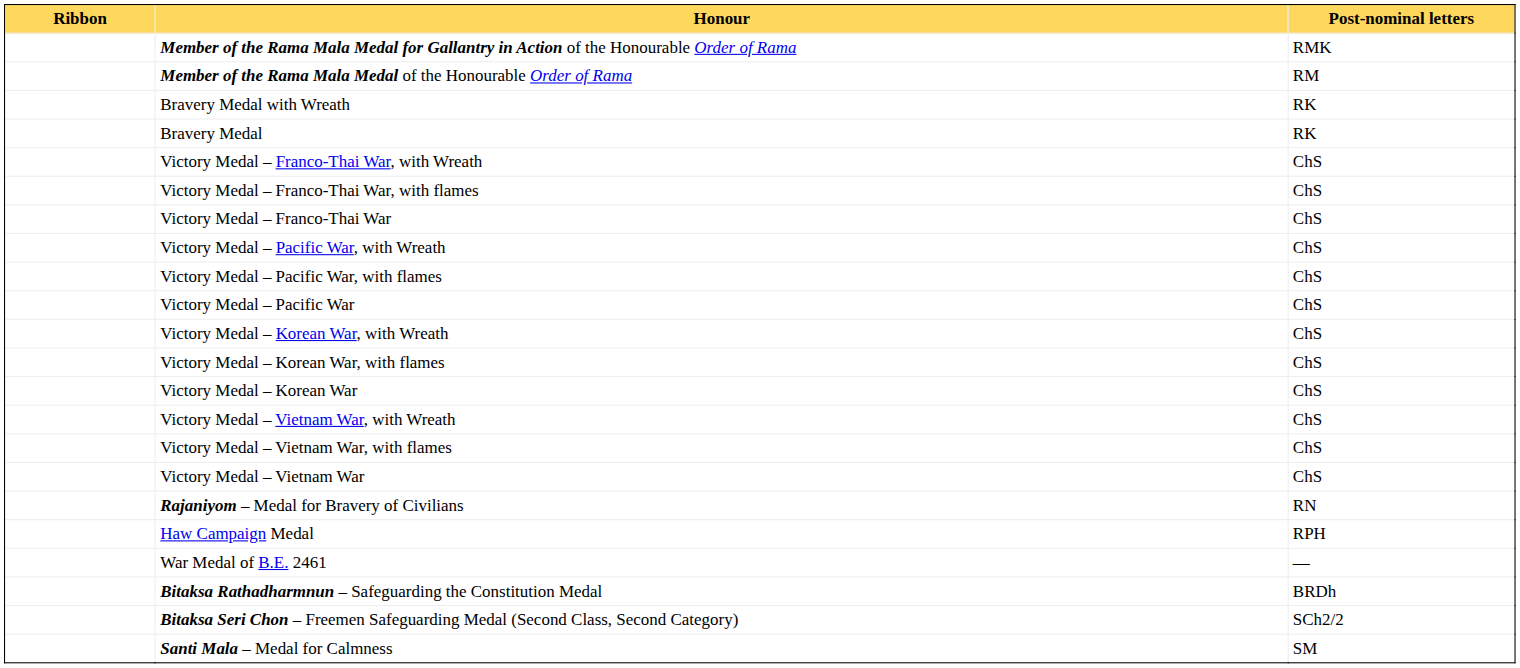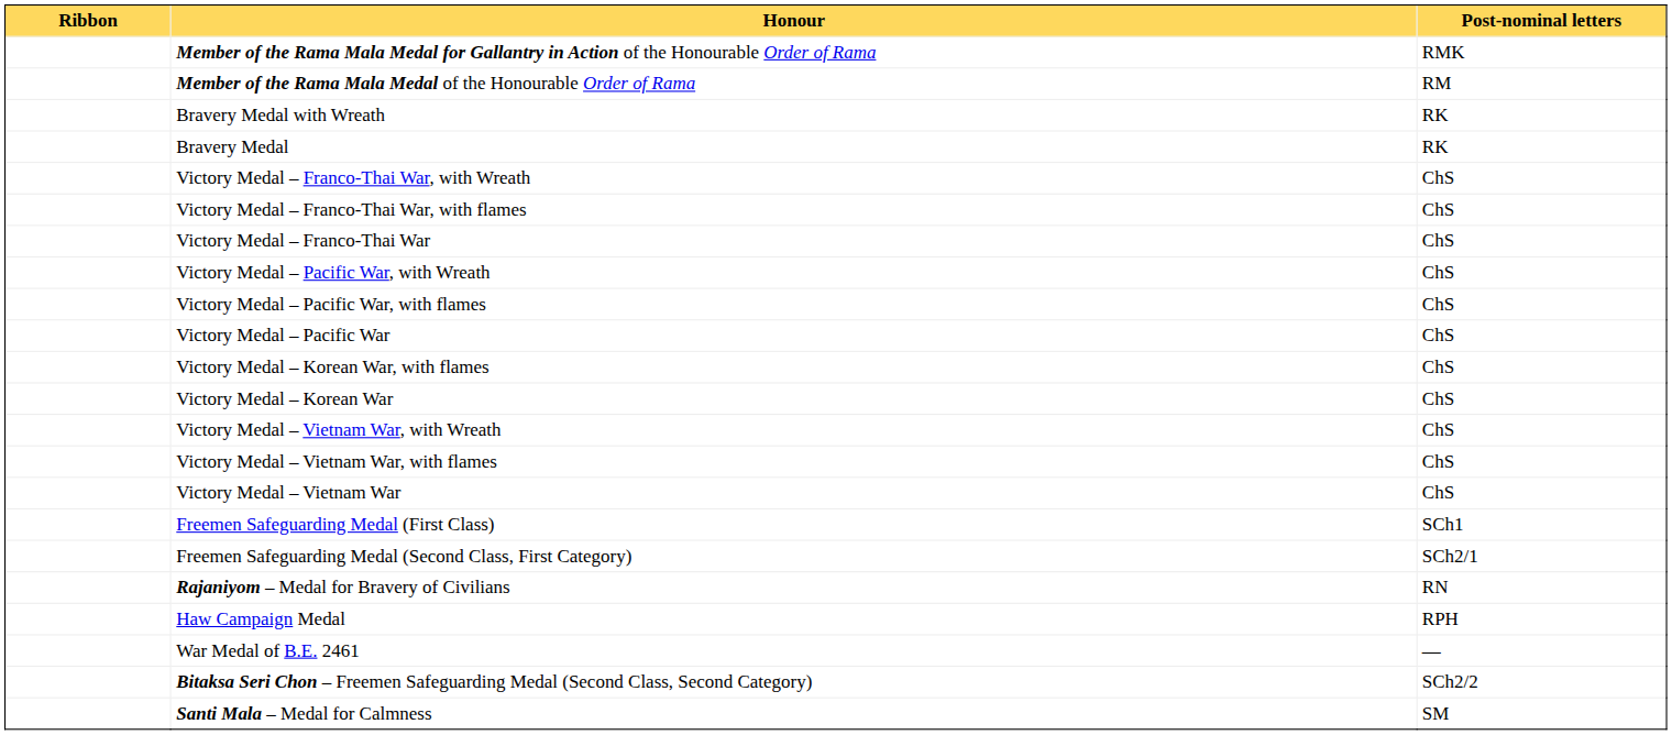- row: Victory Medal – Korean War, with Wreath | ChS
+ row: Freemen Safeguarding Medal (First Class) | SCh1
+ row: Freemen Safeguarding Medal (Second Class, First Category) | SCh2/1
- row: Bitaksa Rathadharmnun – Safeguarding the Constitution Medal | BRDh
